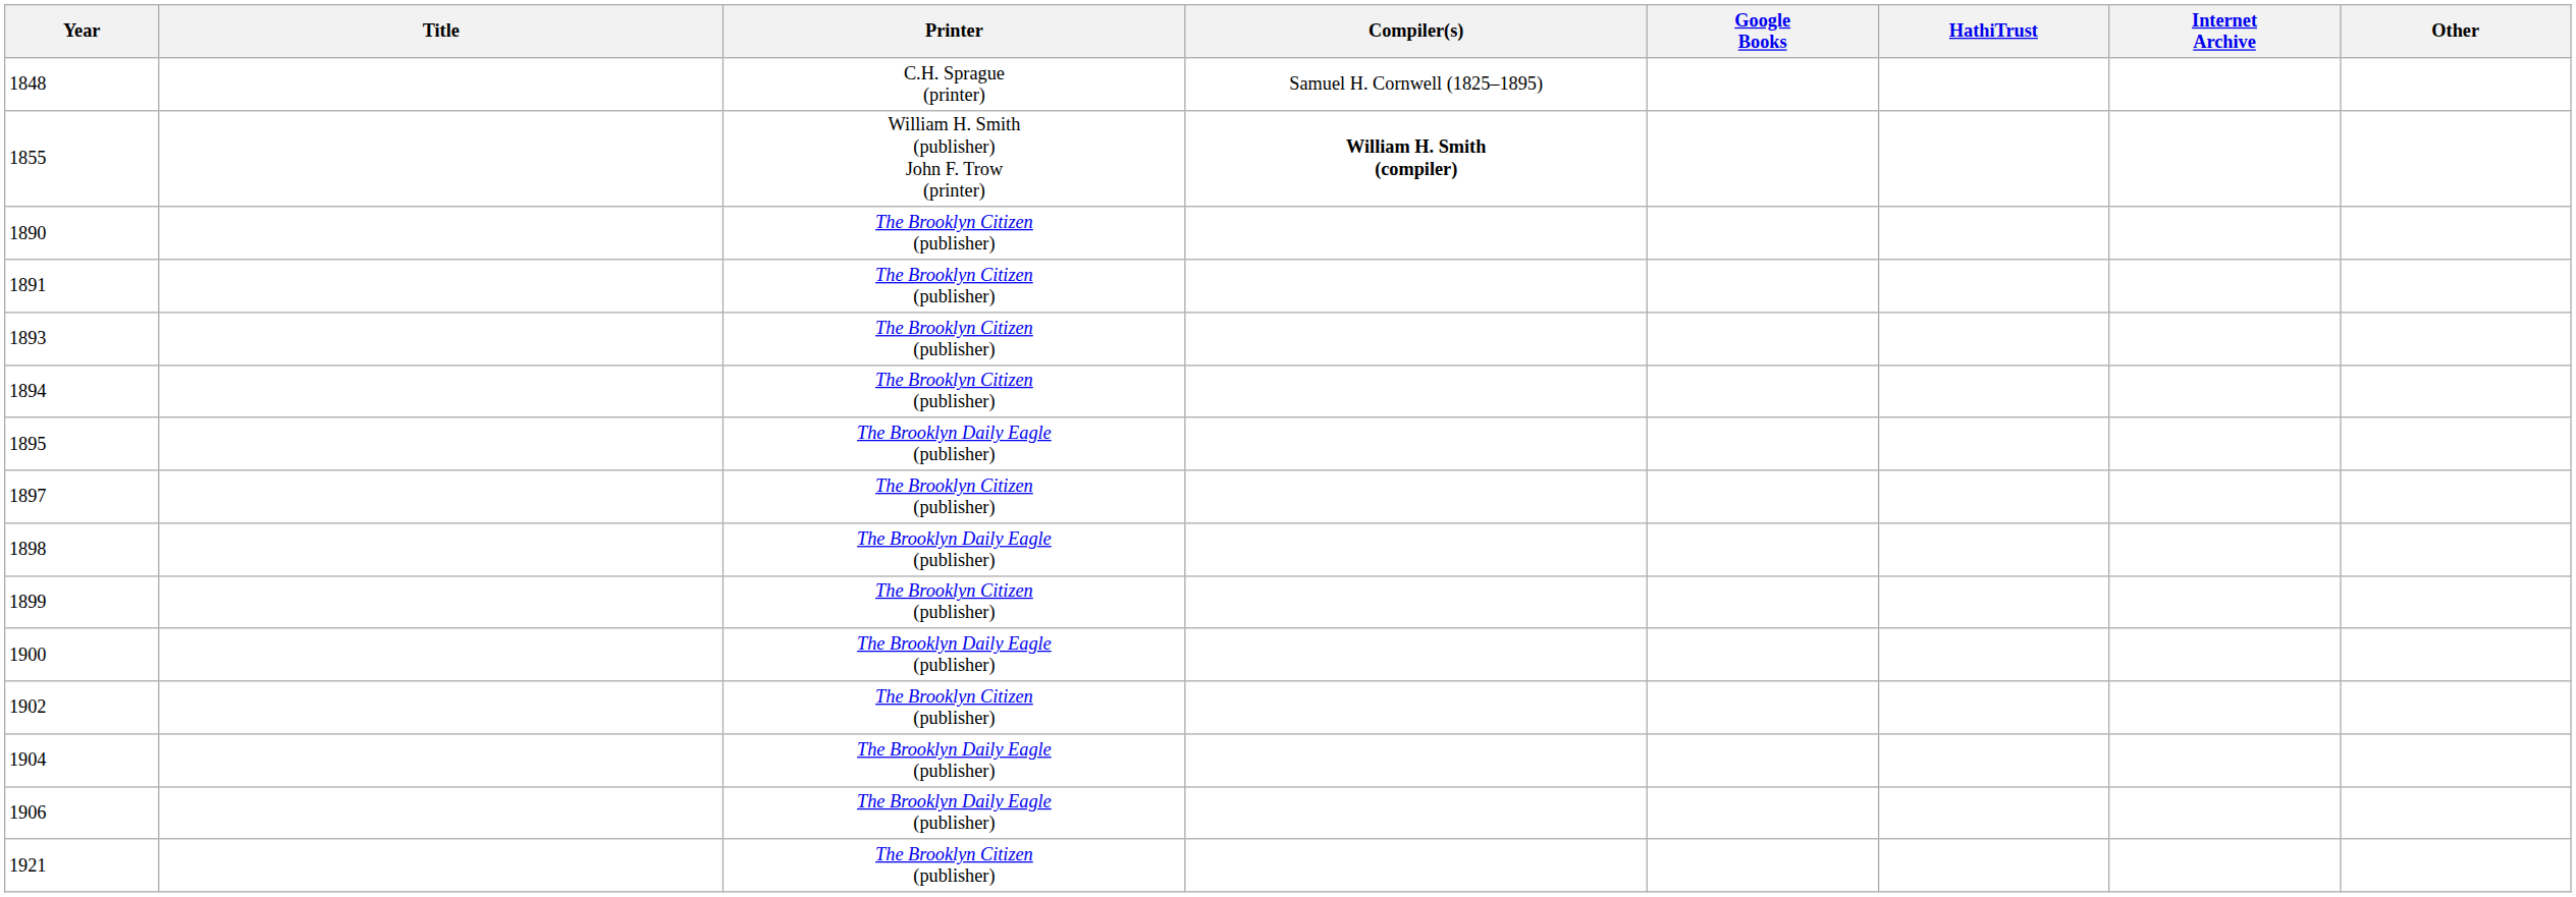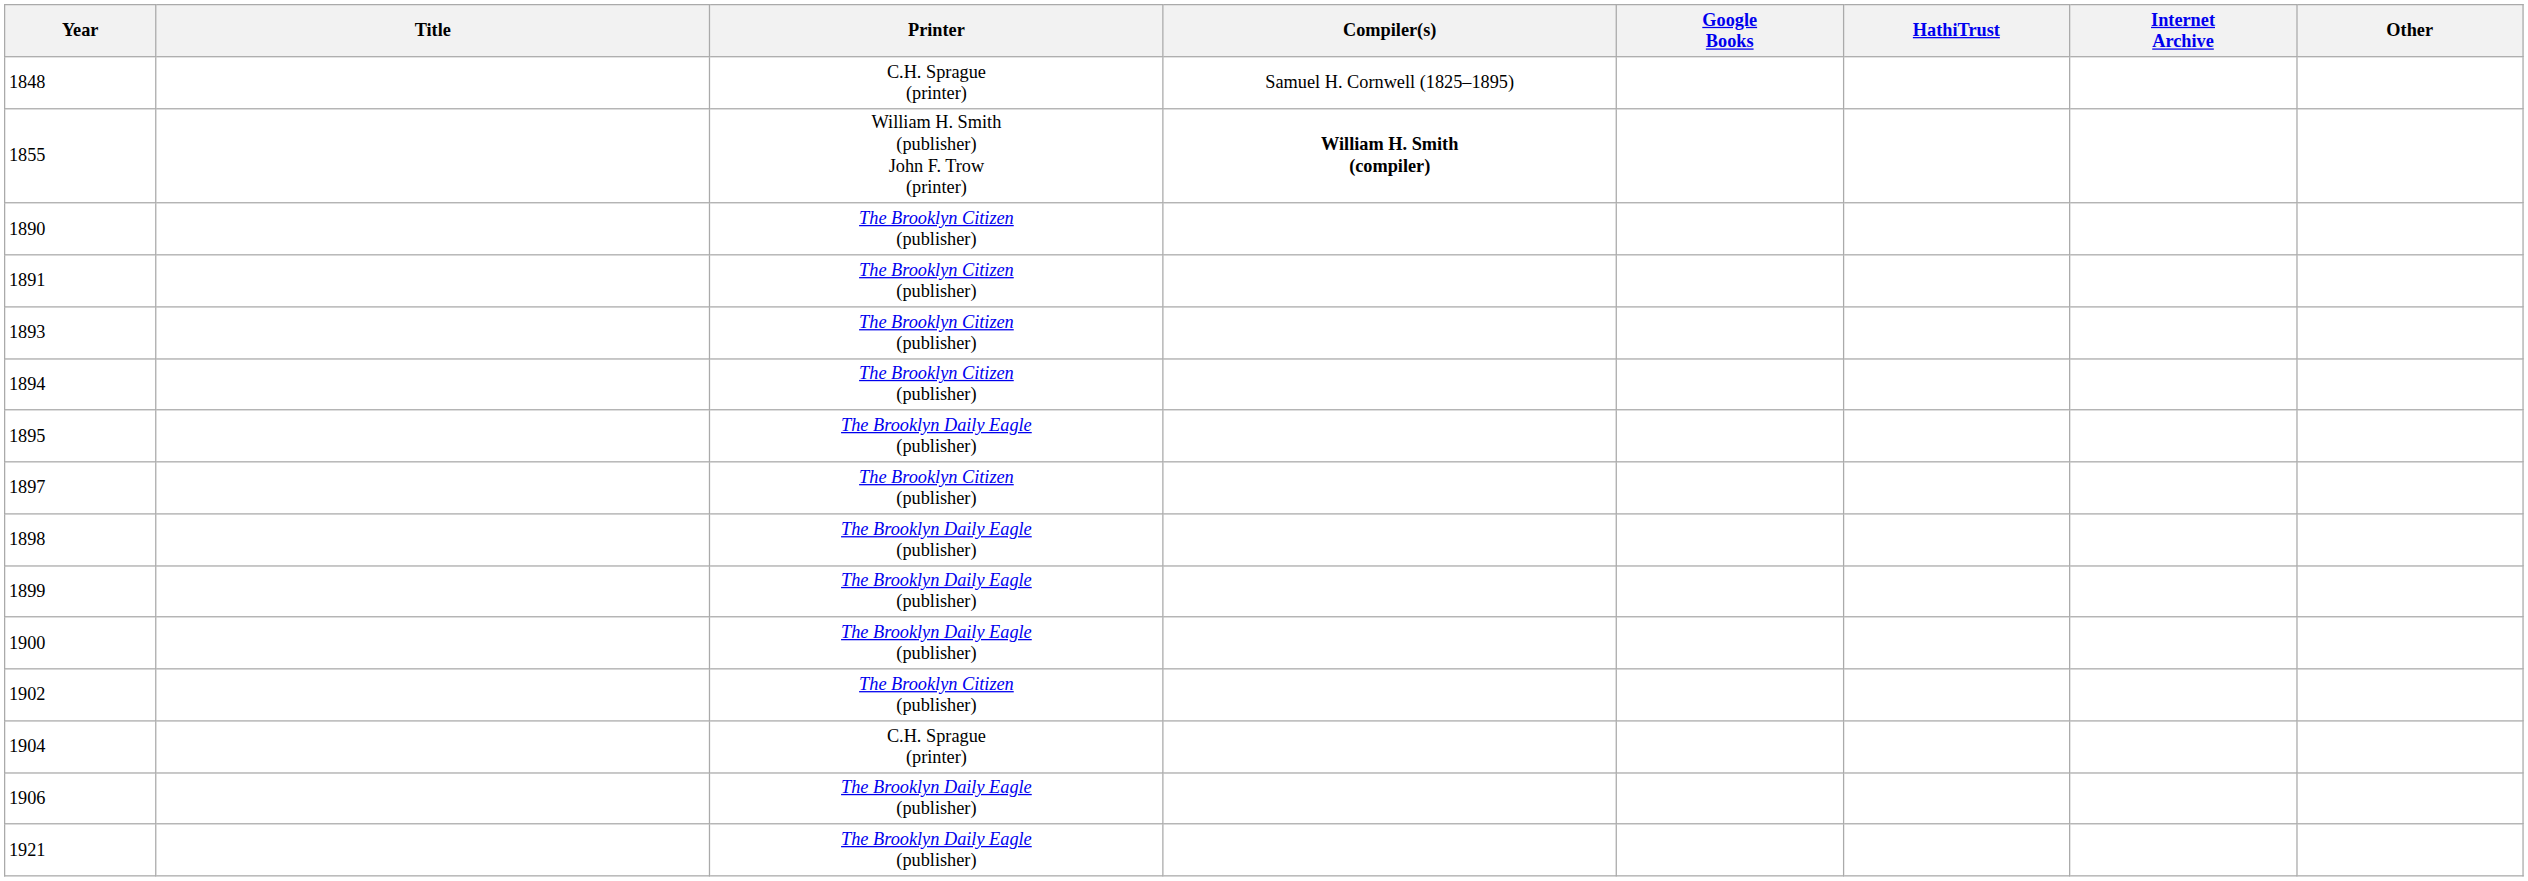1899 | Printer: The Brooklyn Citizen (publisher) -> The Brooklyn Daily Eagle (publisher)
1904 | Printer: The Brooklyn Daily Eagle (publisher) -> C.H. Sprague (printer)
1921 | Printer: The Brooklyn Citizen (publisher) -> The Brooklyn Daily Eagle (publisher)
